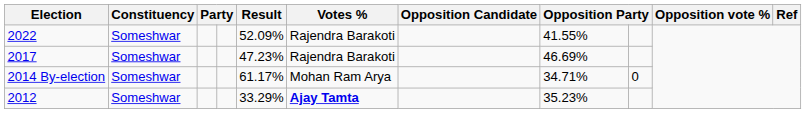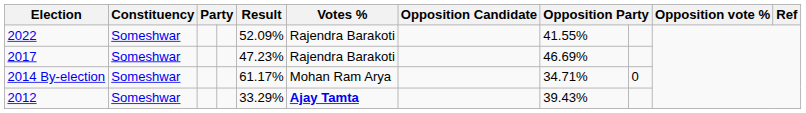2012 | column 8: 35.23% -> 39.43%
